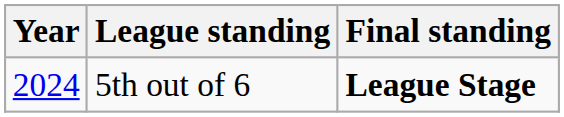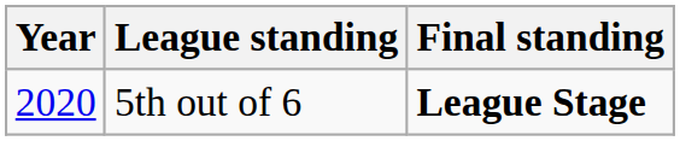5th out of 6 | Year: 2024 -> 2020
